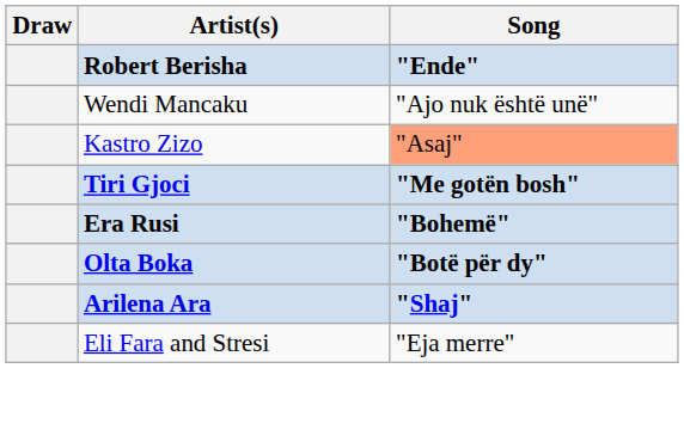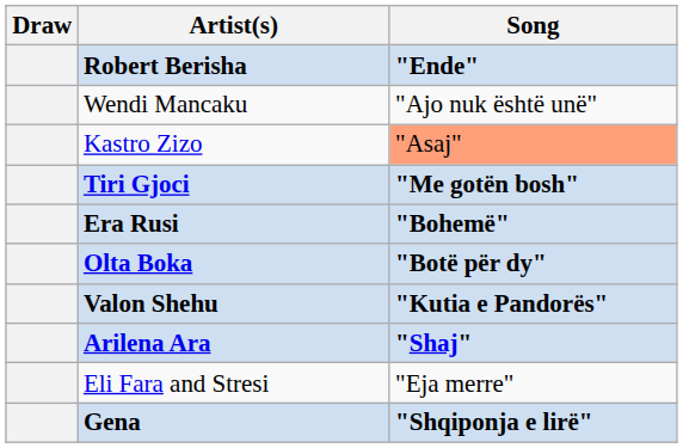+ row: Valon Shehu | "Kutia e Pandorës"
+ row: Gena | "Shqiponja e lirë"
